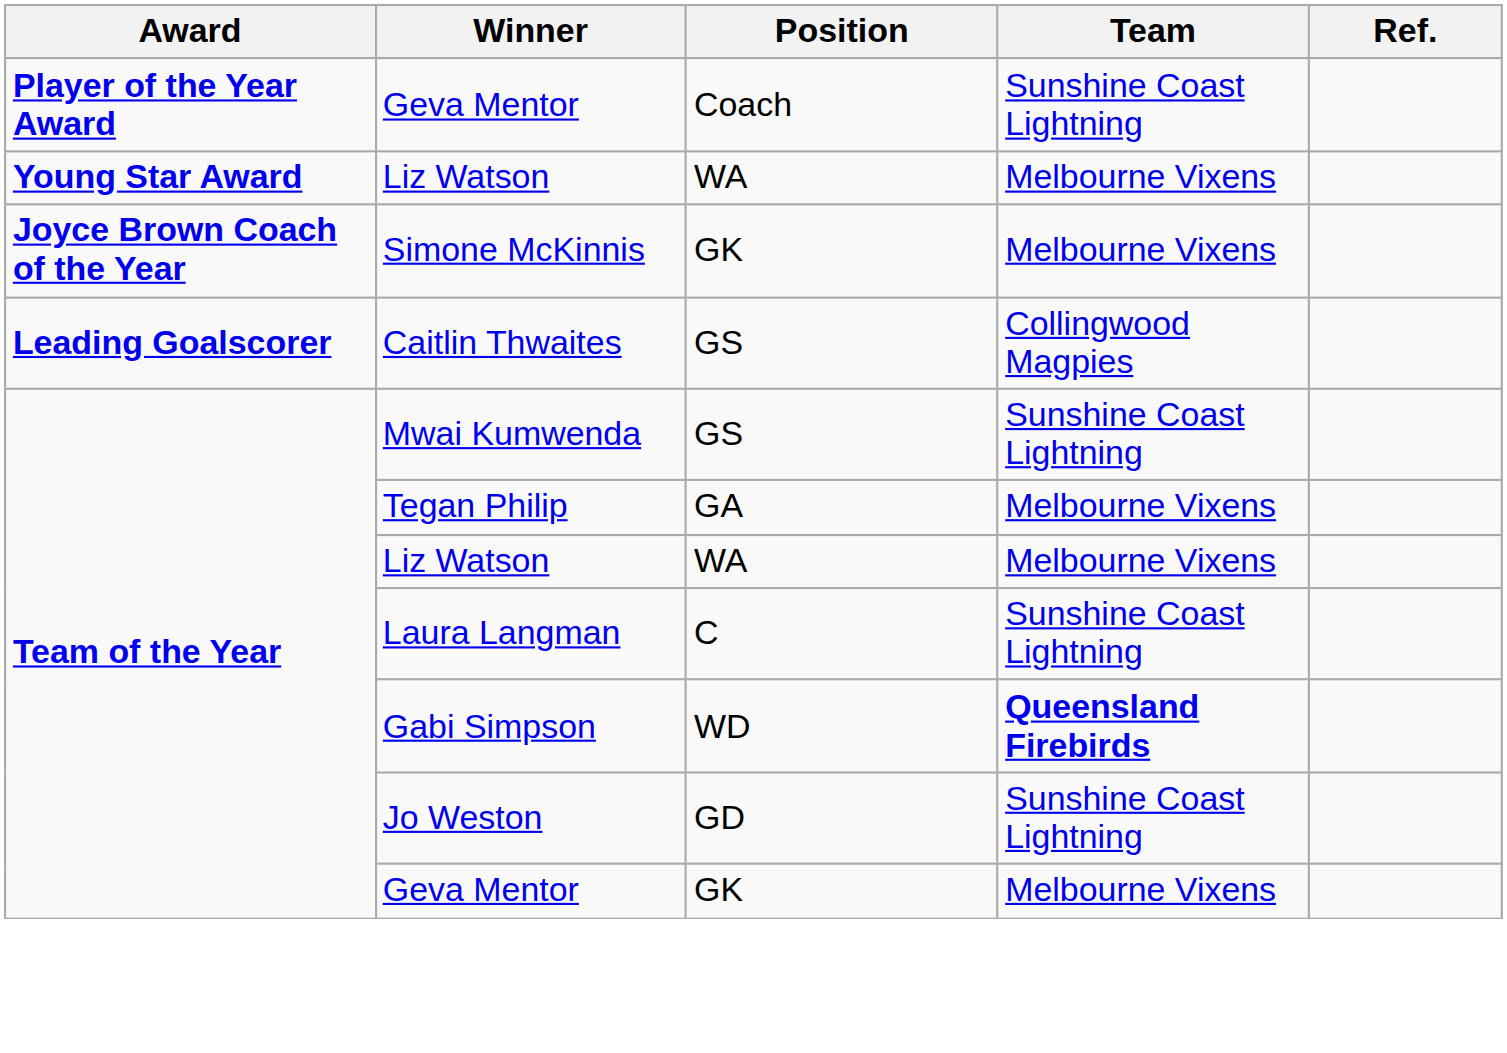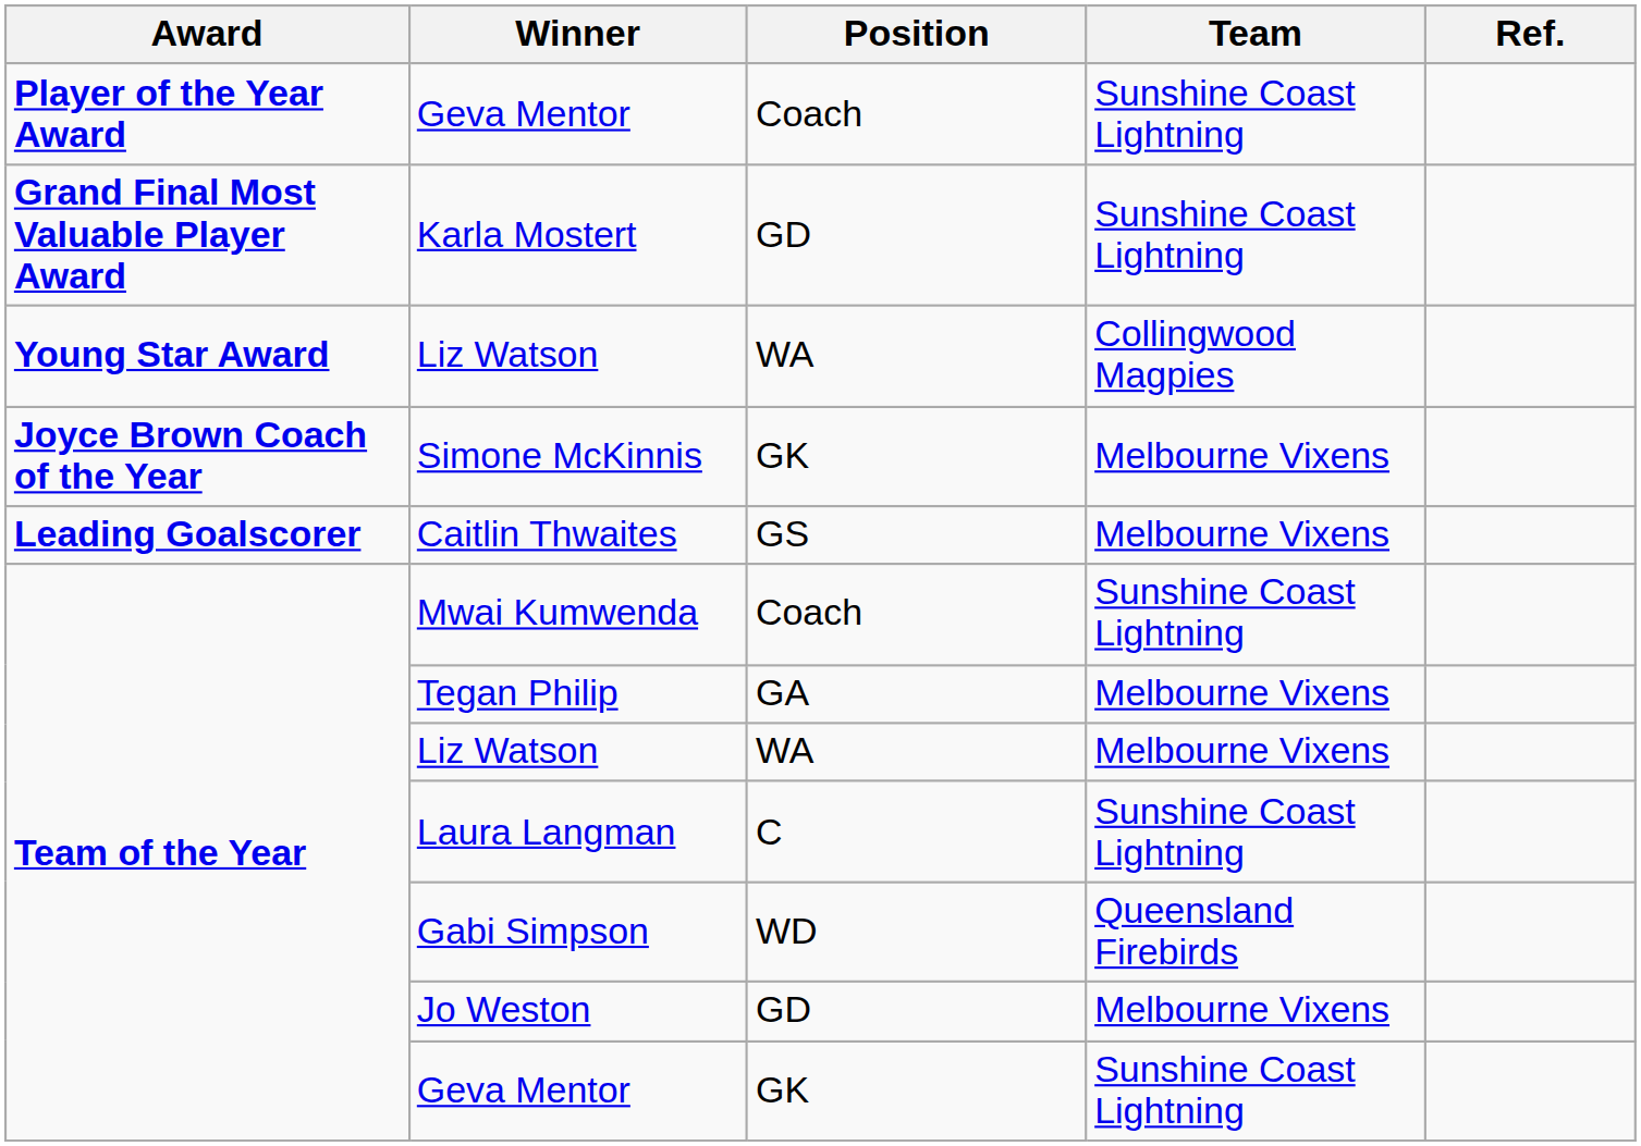+ row: Grand Final Most Valuable Player Award | Karla Mostert | GD | Sunshine Coast Lightning
Young Star Award / Liz Watson | Team: Melbourne Vixens -> Collingwood Magpies
Caitlin Thwaites | Team: Collingwood Magpies -> Melbourne Vixens
Mwai Kumwenda | Position: GS -> Coach
Gabi Simpson | Team: bold -> normal
Jo Weston | Team: Sunshine Coast Lightning -> Melbourne Vixens
Team of the Year / Geva Mentor | Team: Melbourne Vixens -> Sunshine Coast Lightning
